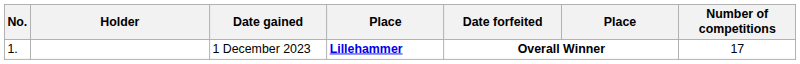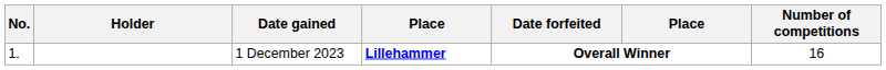1 December 2023 | Number of competitions: 17 -> 16
